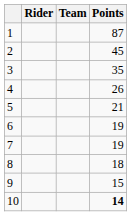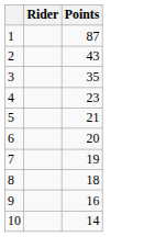- column: Team
2 | Points: 45 -> 43
4 | Points: 26 -> 23
6 | Points: 19 -> 20
9 | Points: 15 -> 16
10 | Points: bold -> normal
